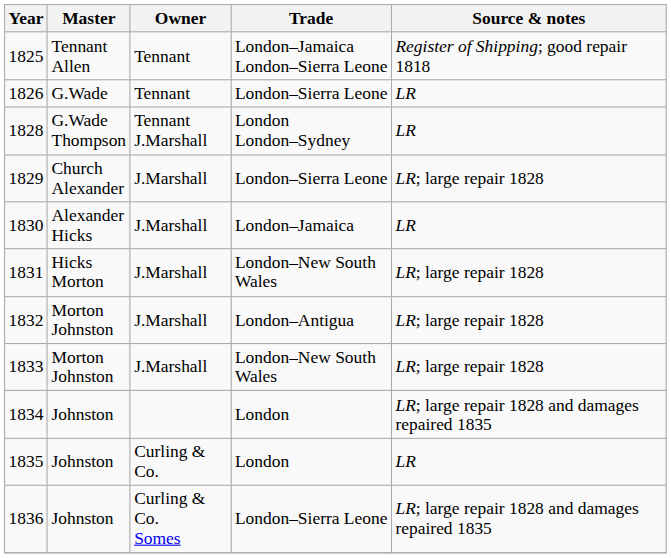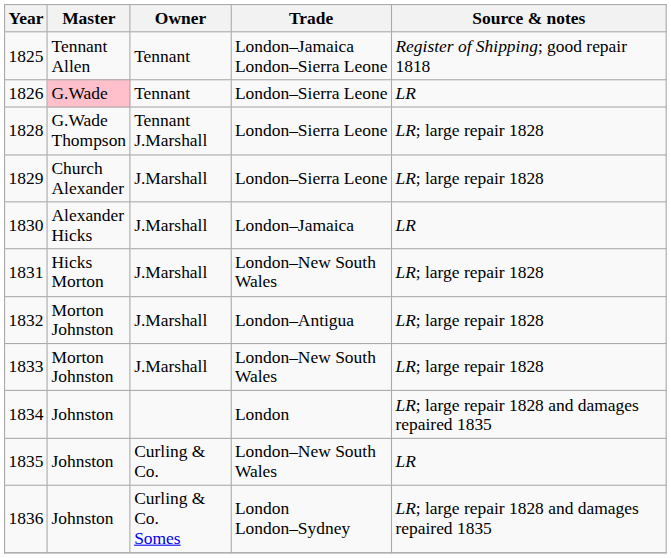1826 | Master: no background -> pink background
1828 | Trade: London London–Sydney -> London–Sierra Leone
1828 | Source & notes: LR -> LR; large repair 1828
1835 | Trade: London -> London–New South Wales
1836 | Trade: London–Sierra Leone -> London London–Sydney
